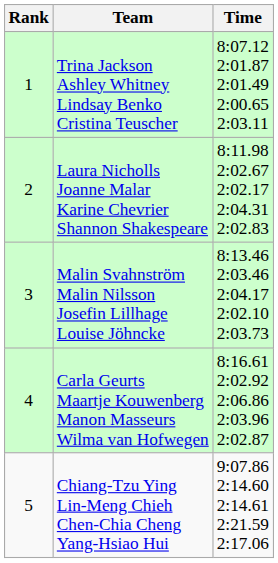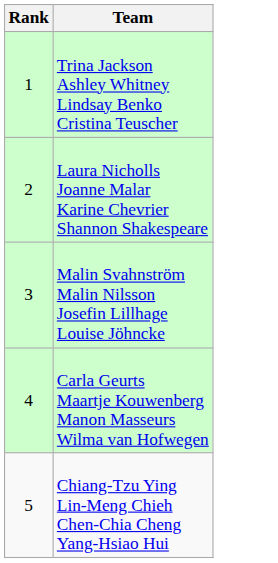- column: Time | 8:07.12 2:01.87 2:01.49 2:00.65 2:03.11 | 8:11.98 2:02.67 2:02.17 2:04.31 2:02.83 | 8:13.46 2:03.46 2:04.17 2:02.10 2:03.73 | 8:16.61 2:02.92 2:06.86 2:03.96 2:02.87 | 9:07.86 2:14.60 2:14.61 2:21.59 2:17.06
